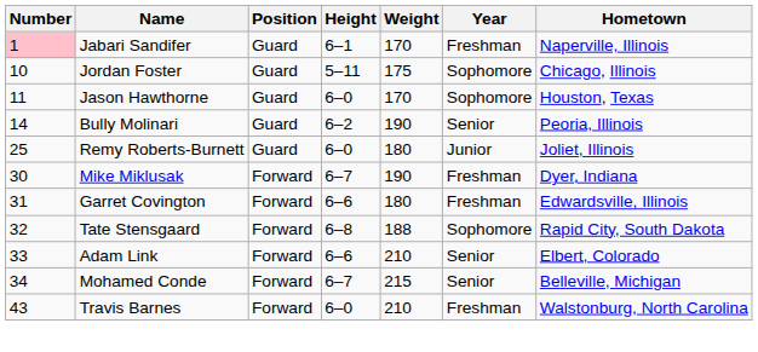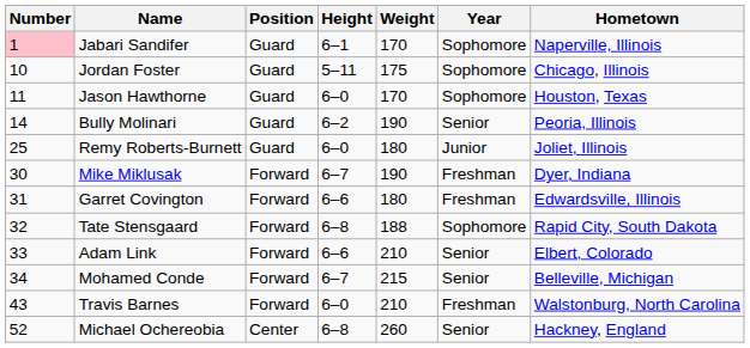Jabari Sandifer | Year: Freshman -> Sophomore
+ row: 52 | Michael Ochereobia | Center | 6–8 | 260 | Senior | Hackney, England
